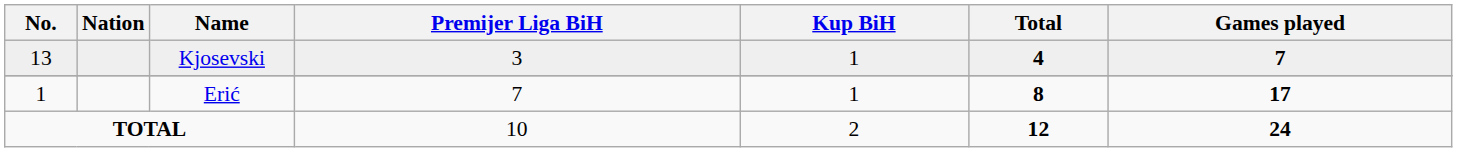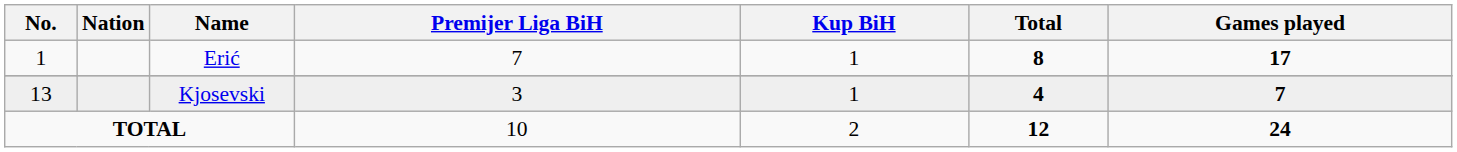rows swapped: Erić <-> Kjosevski
